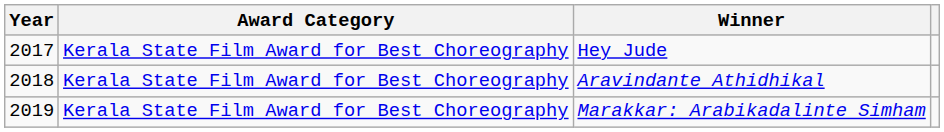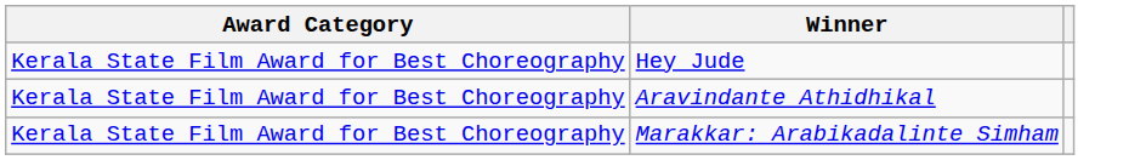- column: Year | 2017 | 2018 | 2019
